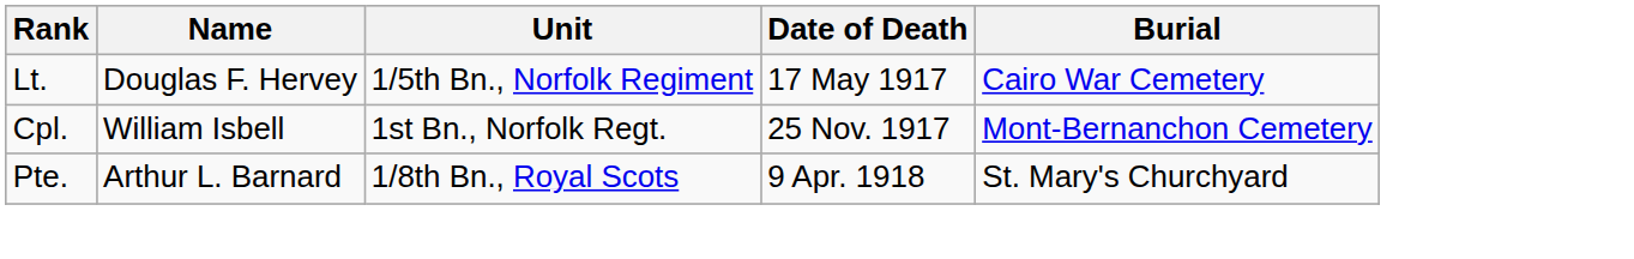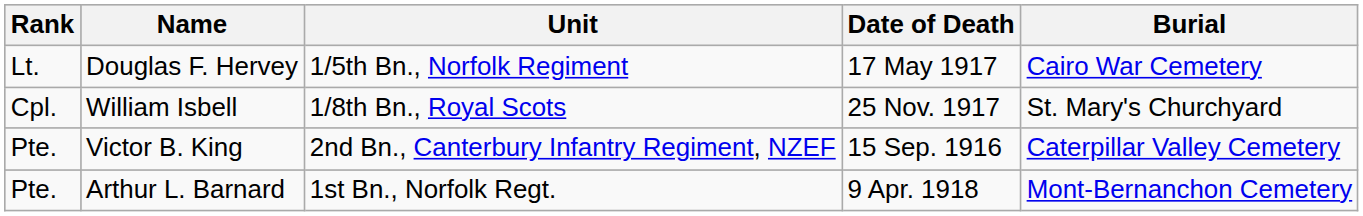William Isbell | Unit: 1st Bn., Norfolk Regt. -> 1/8th Bn., Royal Scots
William Isbell | Burial: Mont-Bernanchon Cemetery -> St. Mary's Churchyard
+ row: Pte. | Victor B. King | 2nd Bn., Canterbury Infantry Regiment, NZEF | 15 Sep. 1916 | Caterpillar Valley Cemetery
Arthur L. Barnard | Unit: 1/8th Bn., Royal Scots -> 1st Bn., Norfolk Regt.
Arthur L. Barnard | Burial: St. Mary's Churchyard -> Mont-Bernanchon Cemetery
